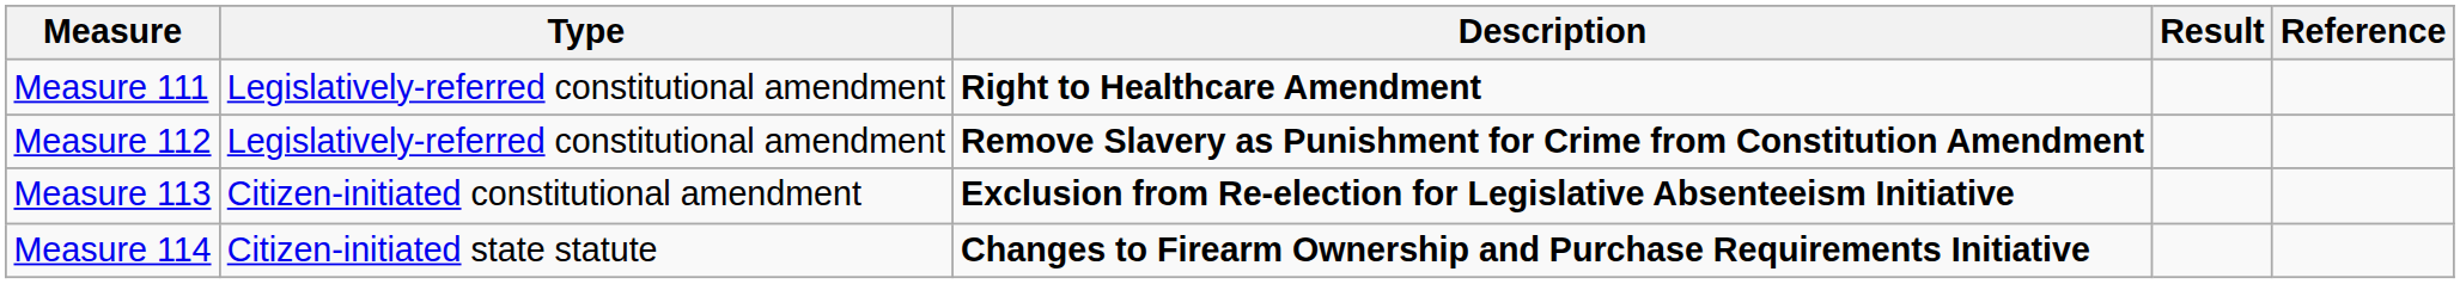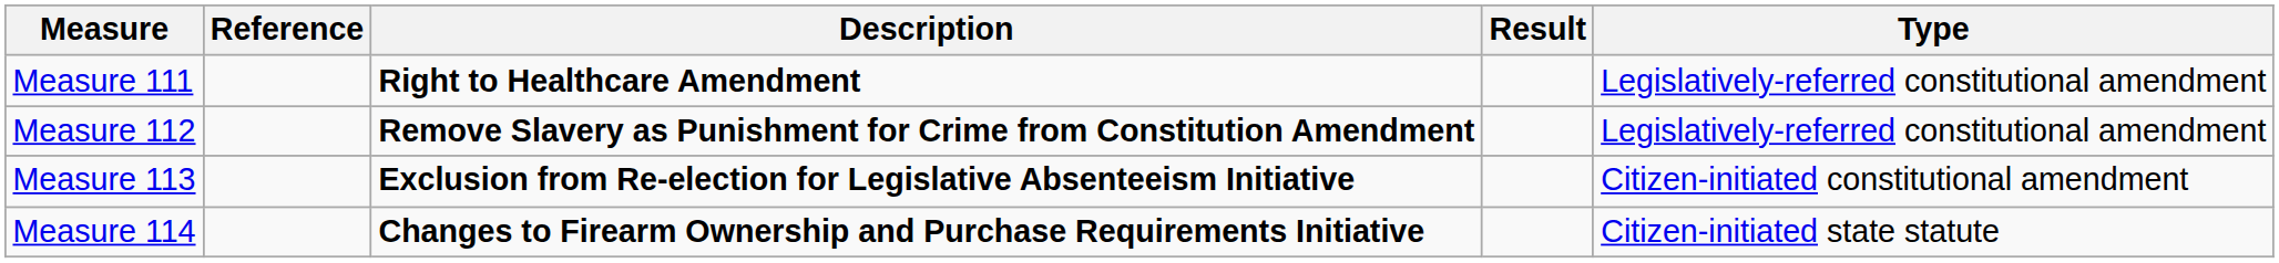columns swapped: Type <-> Reference
